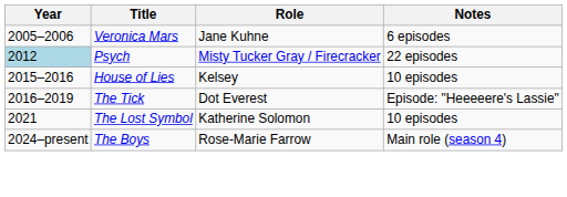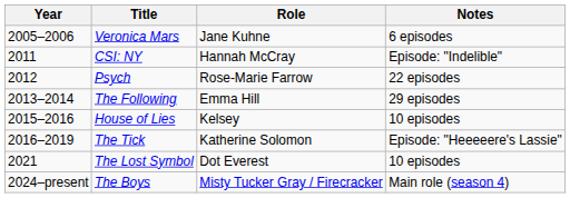+ row: 2011 | CSI: NY | Hannah McCray | Episode: "Indelible"
Psych | Year: lightblue background -> no background
Psych | Role: Misty Tucker Gray / Firecracker -> Rose-Marie Farrow
+ row: 2013–2014 | The Following | Emma Hill | 29 episodes
The Tick | Role: Dot Everest -> Katherine Solomon
The Lost Symbol | Role: Katherine Solomon -> Dot Everest
The Boys | Role: Rose-Marie Farrow -> Misty Tucker Gray / Firecracker
